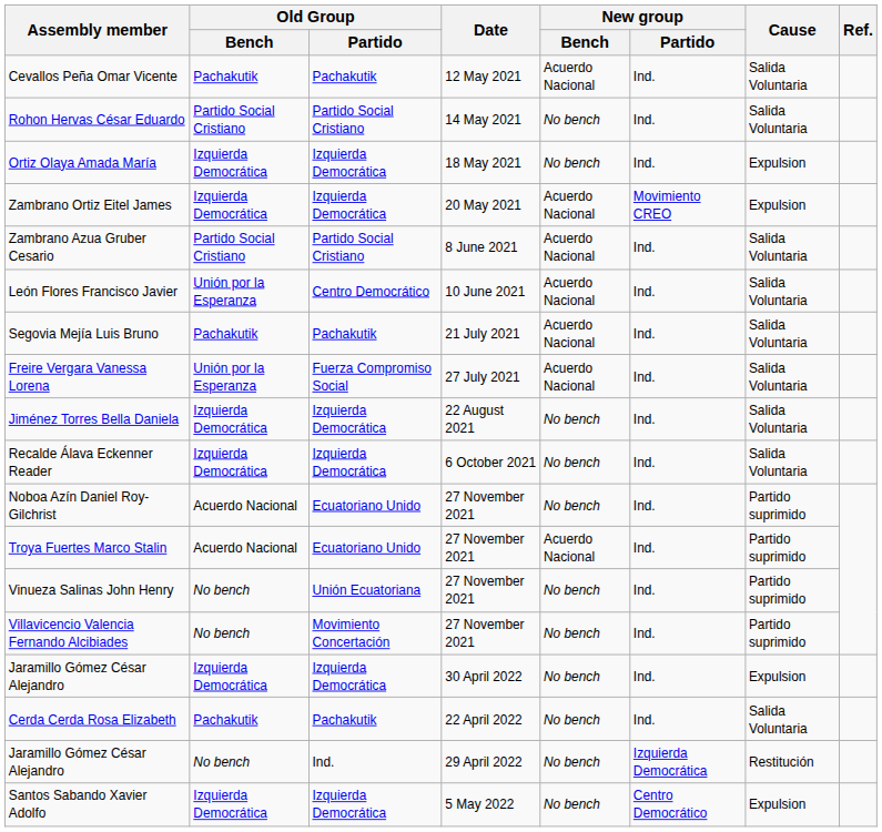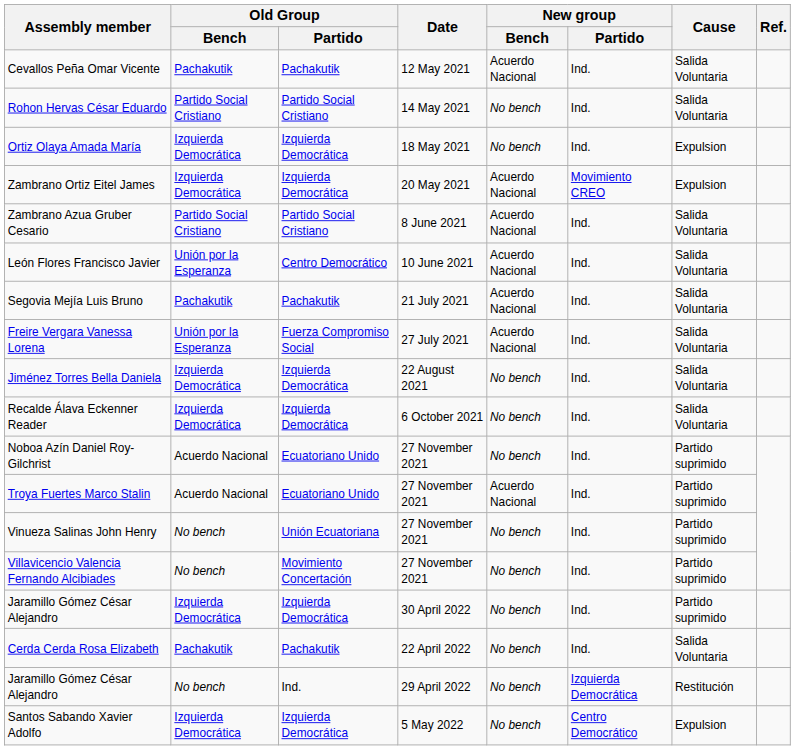Jaramillo Gómez César Alejandro / 30 April 2022 | Cause: Expulsion -> Partido suprimido
